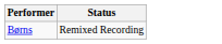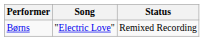+ column: Song | "Electric Love"
